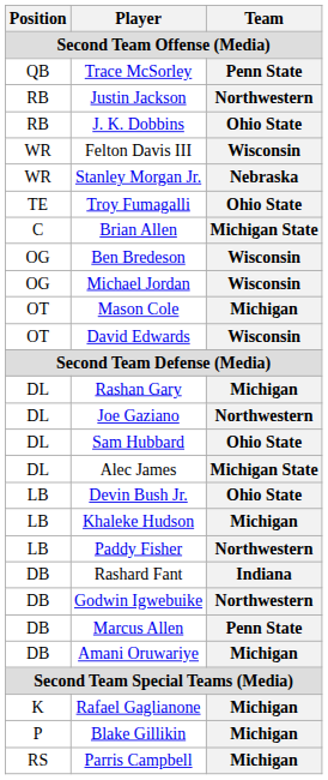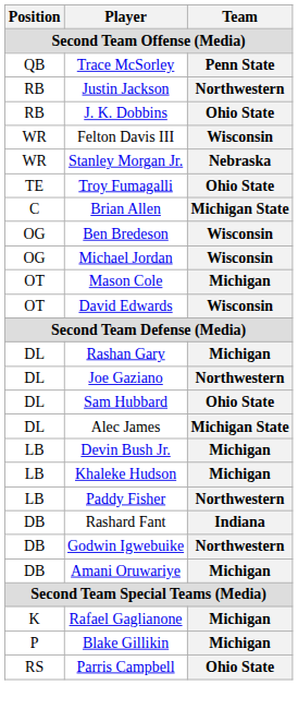Devin Bush Jr. | Team: Ohio State -> Michigan
- row: DB | Marcus Allen | Penn State
Parris Campbell | Team: Michigan -> Ohio State
